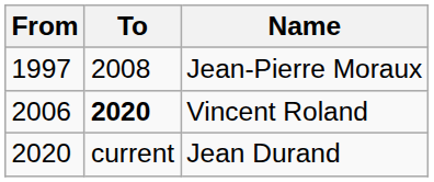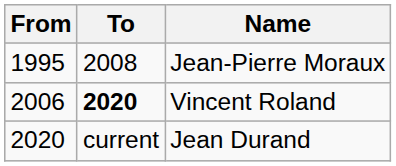Jean-Pierre Moraux | From: 1997 -> 1995
